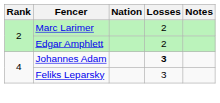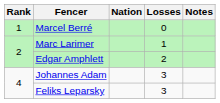+ row: 1 | Marcel Berré | 0
Marc Larimer | Losses: 2 -> 1
Johannes Adam | Losses: bold -> normal
